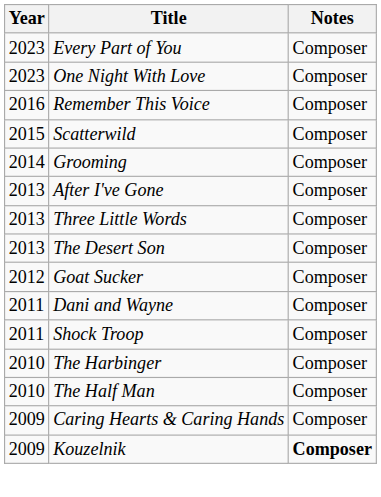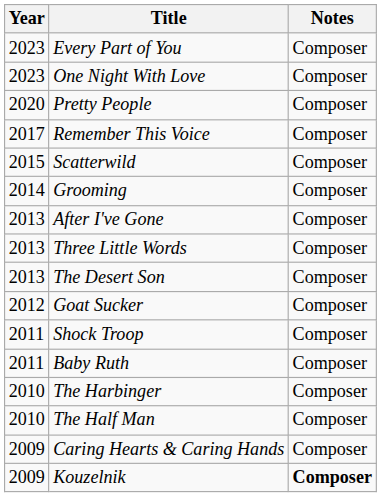+ row: 2020 | Pretty People | Composer
Remember This Voice | Year: 2016 -> 2017
- row: 2011 | Dani and Wayne | Composer
+ row: 2011 | Baby Ruth | Composer
